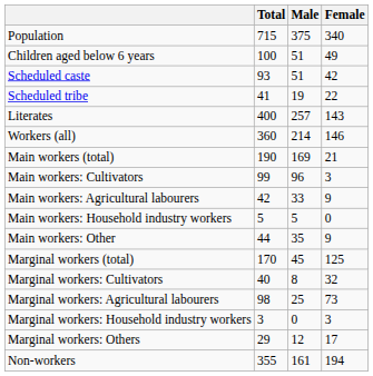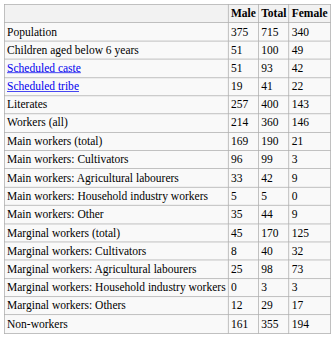columns swapped: Total <-> Male
